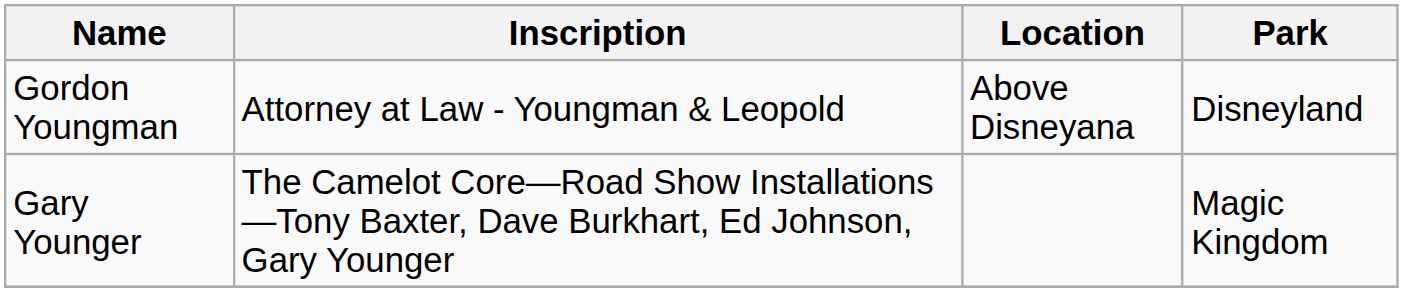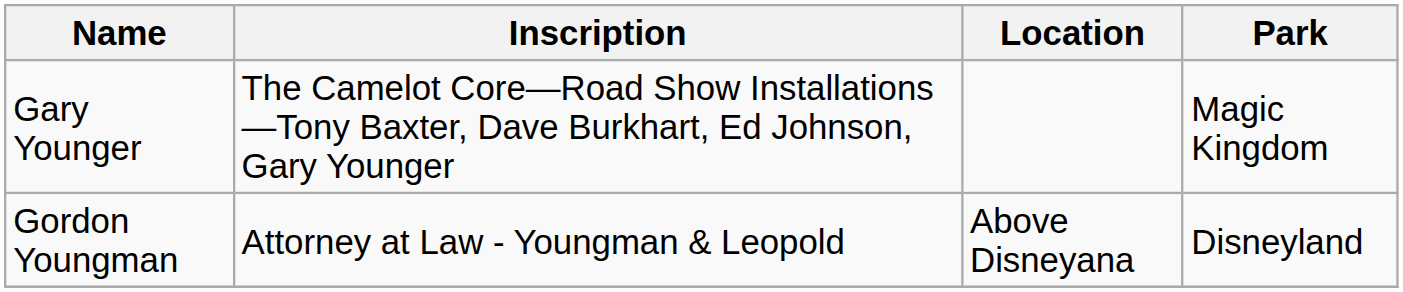rows swapped: Gary Younger <-> Gordon Youngman
